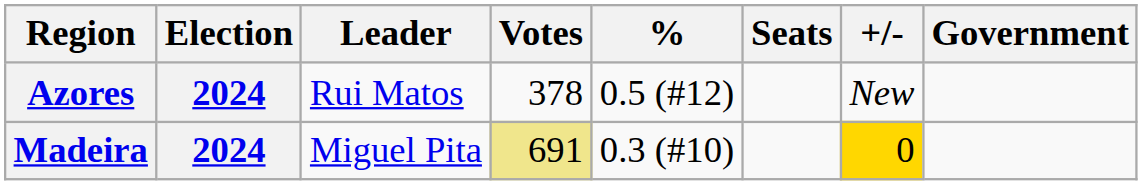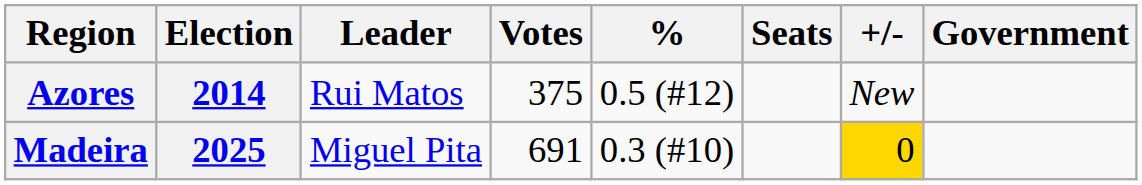Azores | Election: 2024 -> 2014
Azores | Votes: 378 -> 375
Madeira | Election: 2024 -> 2025
Madeira | Votes: khaki background -> no background
